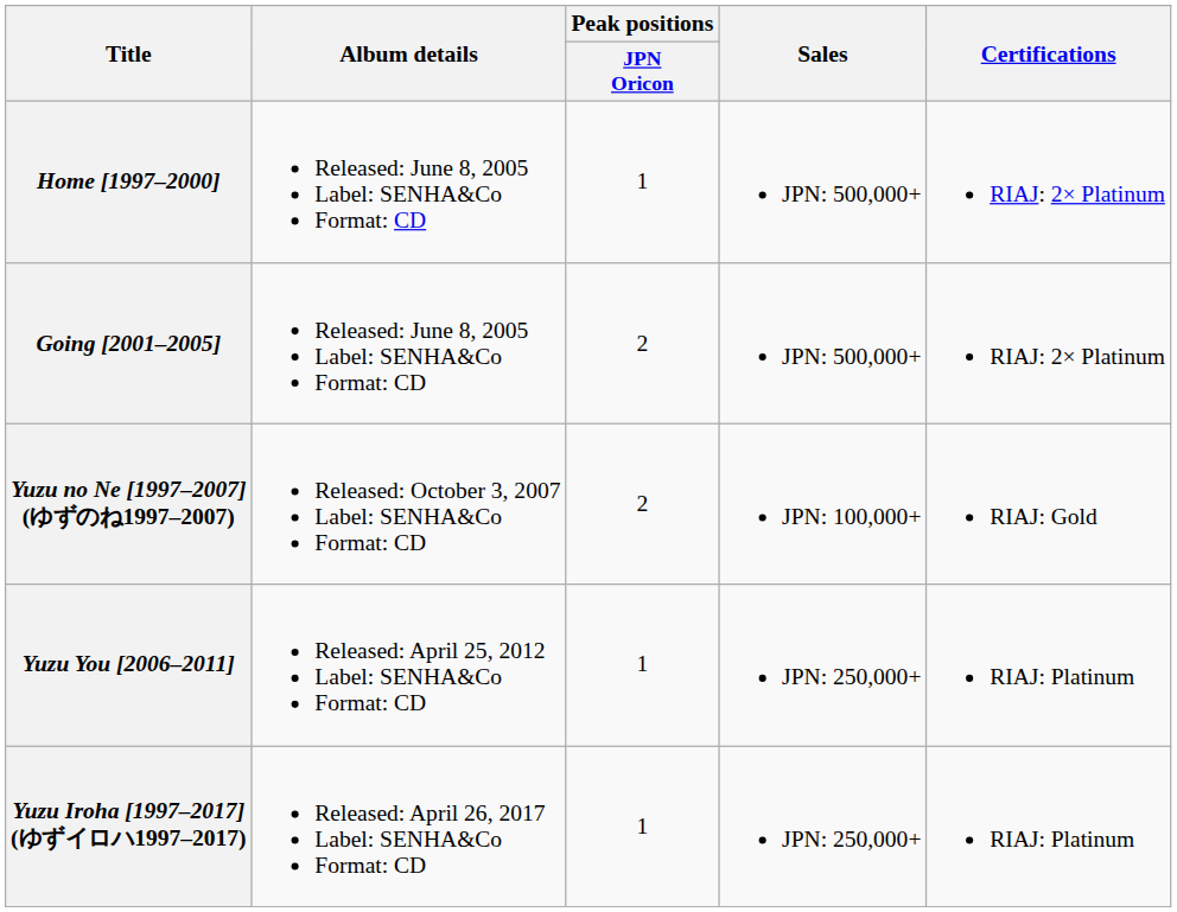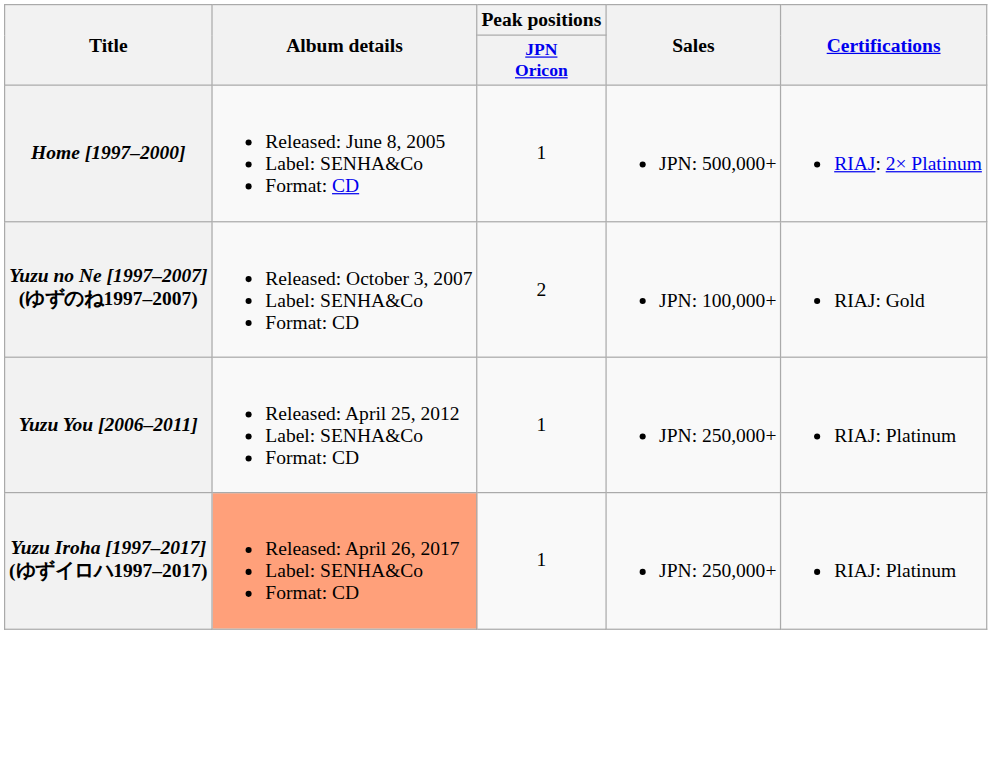- row: Going [2001–2005] | Released: June 8, 2005 Label: SENHA&Co Format: CD | 2 | JPN: 500,000+ | RIAJ: 2× Platinum
Yuzu Iroha [1997–2017] (ゆずイロハ1997–2017) | Album details: no background -> lightsalmon background
